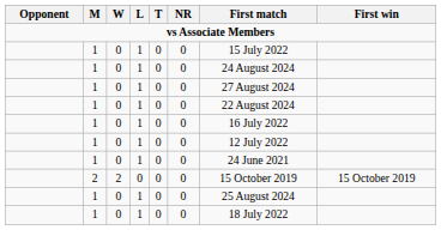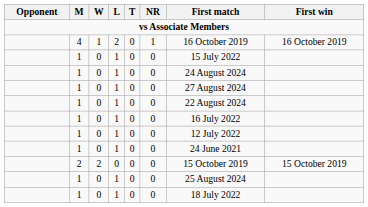+ row: 4 | 1 | 2 | 0 | 1 | 16 October 2019 | 16 October 2019
